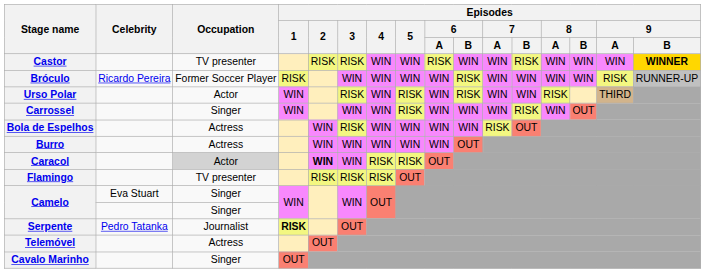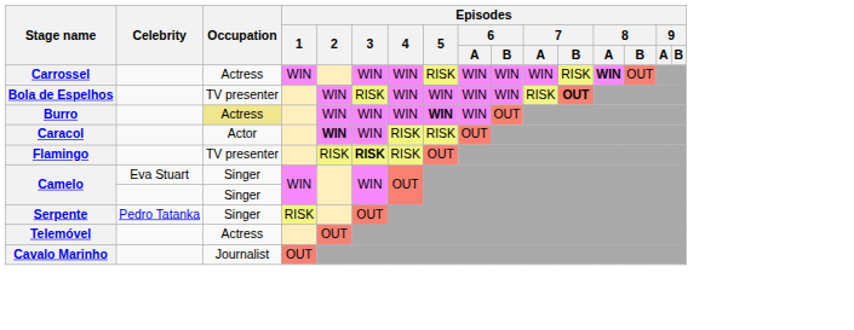- row: Castor | TV presenter | RISK | RISK | WIN | WIN | RISK | WIN | WIN | RISK | WIN | WIN | WIN | WINNER
- row: Bróculo | Ricardo Pereira | Former Soccer Player | RISK | WIN | WIN | WIN | WIN | RISK | WIN | WIN | WIN | WIN | RISK | RUNNER-UP
- row: Urso Polar | Actor | WIN | RISK | WIN | RISK | WIN | RISK | WIN | WIN | RISK | THIRD
Carrossel | Occupation: Singer -> Actress
Carrossel | Episodes / 8 / A: normal -> bold
Bola de Espelhos | Occupation: Actress -> TV presenter
Bola de Espelhos | Episodes / 7 / B: normal -> bold
Burro | Occupation: no background -> khaki background
Burro | Episodes / 5: normal -> bold
Caracol | Occupation: lightgrey background -> no background
Flamingo | Episodes / 3: normal -> bold
Serpente | Occupation: Journalist -> Singer
Serpente | Episodes / 1: bold -> normal
Cavalo Marinho | Occupation: Singer -> Journalist
